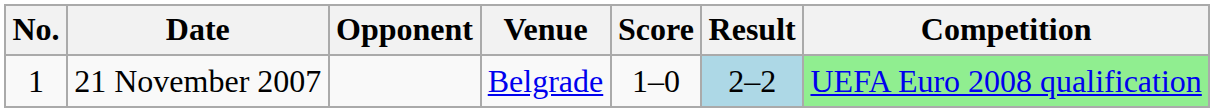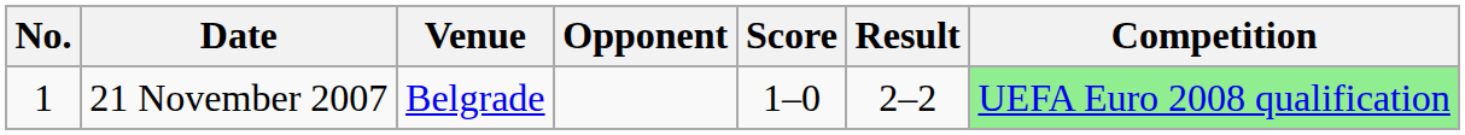columns swapped: Venue <-> Opponent
21 November 2007 | Result: lightblue background -> no background
